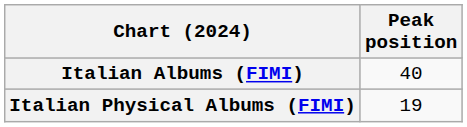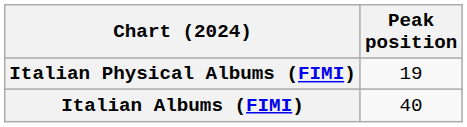rows swapped: Italian Albums (FIMI) <-> Italian Physical Albums (FIMI)
